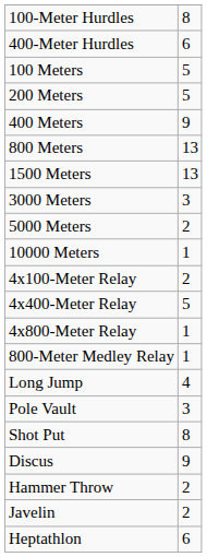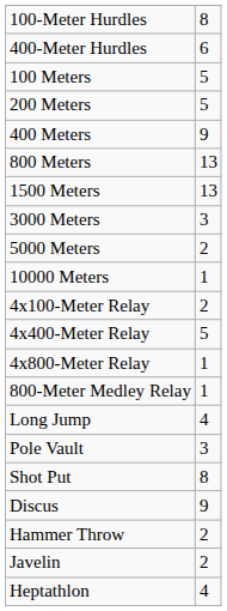Heptathlon | column 2: 6 -> 4
